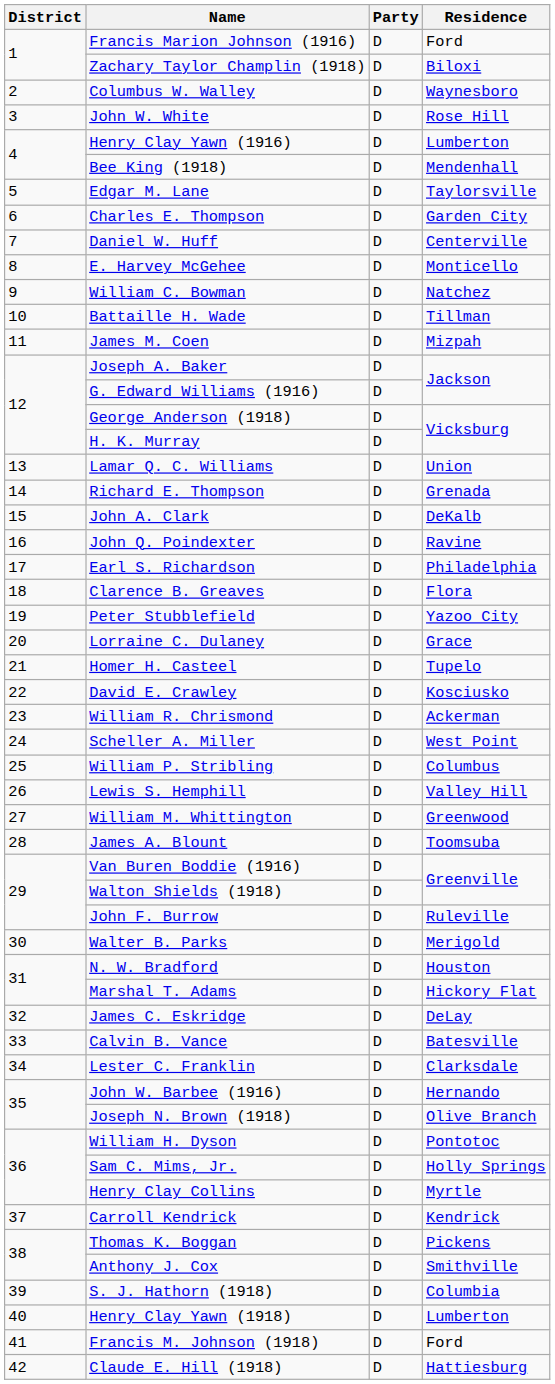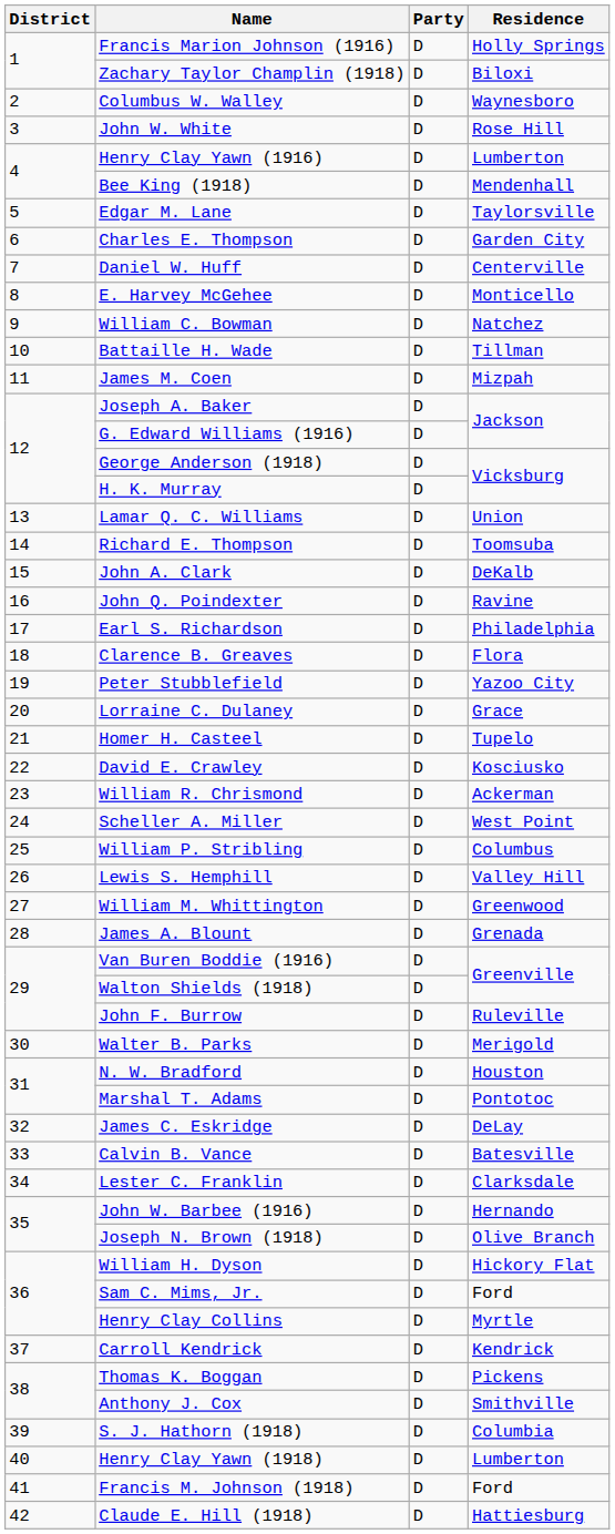Francis Marion Johnson (1916) | Residence: Ford -> Holly Springs
Richard E. Thompson | Residence: Grenada -> Toomsuba
James A. Blount | Residence: Toomsuba -> Grenada
Marshal T. Adams | Residence: Hickory Flat -> Pontotoc
William H. Dyson | Residence: Pontotoc -> Hickory Flat
Sam C. Mims, Jr. | Residence: Holly Springs -> Ford
